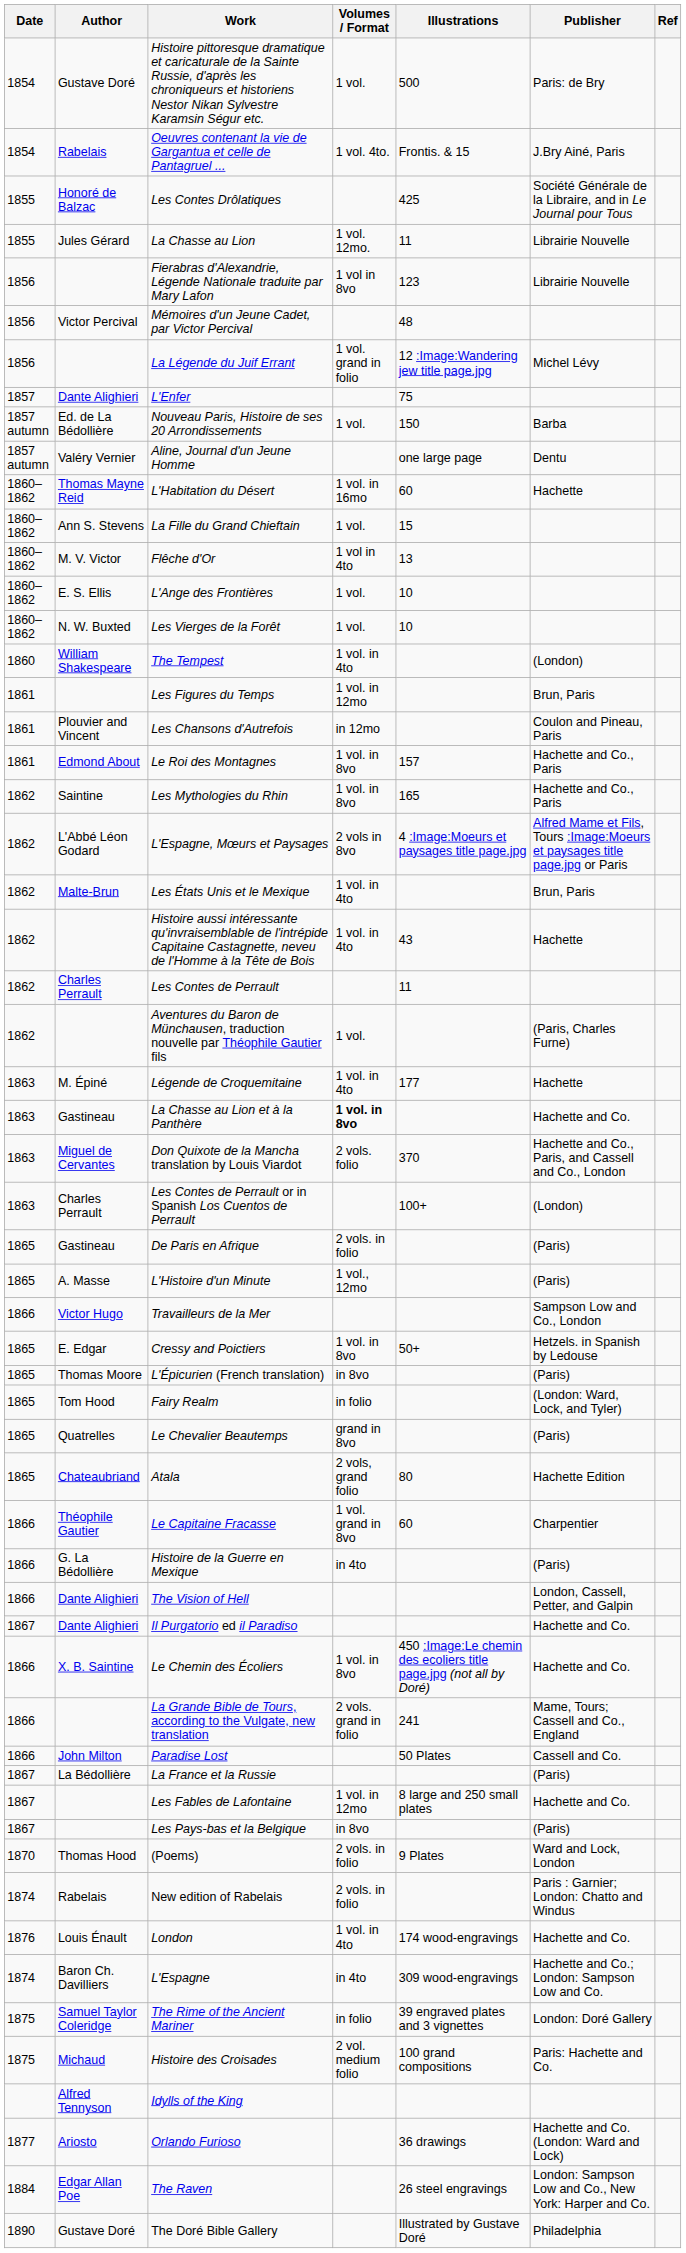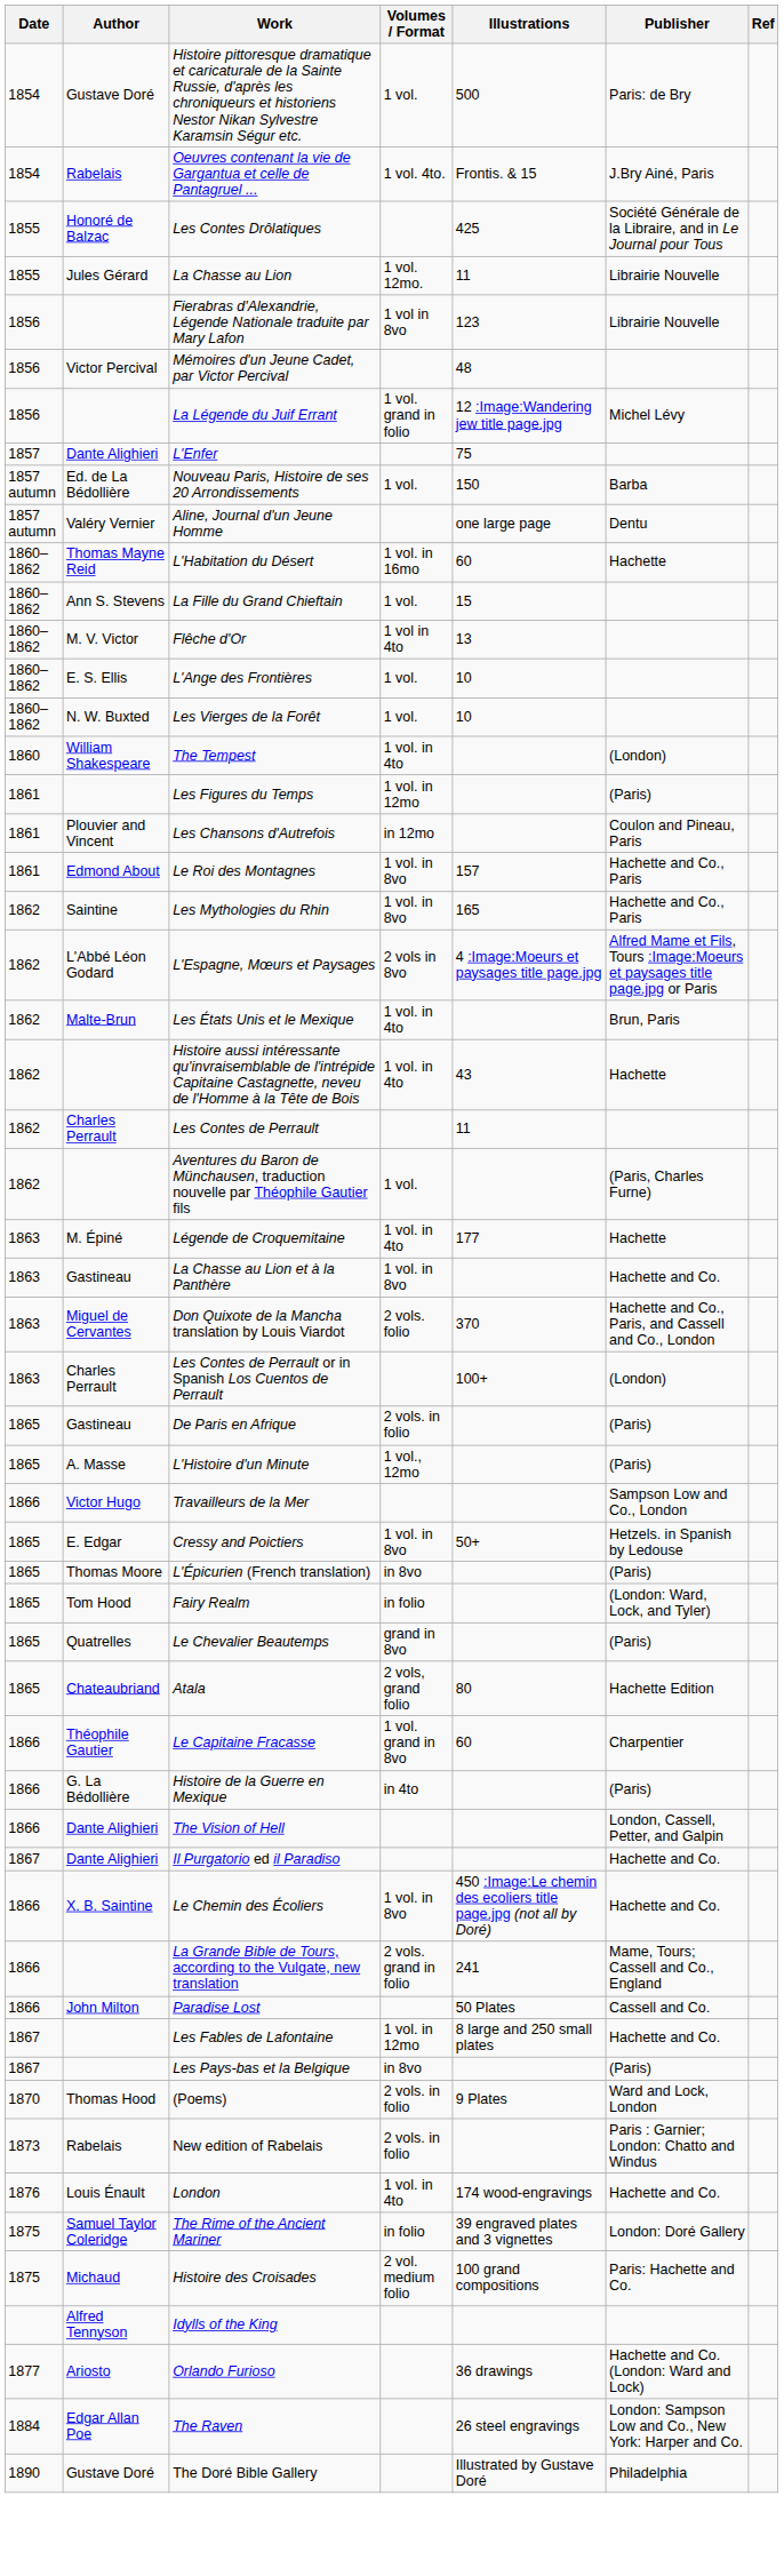Les Figures du Temps | Publisher: Brun, Paris -> (Paris)
La Chasse au Lion et à la Panthère | Volumes / Format: bold -> normal
- row: 1867 | La Bédollière | La France et la Russie | (Paris)
New edition of Rabelais | Date: 1874 -> 1873
- row: 1874 | Baron Ch. Davilliers | L'Espagne | in 4to | 309 wood-engravings | Hachette and Co.; London: Sampson Low and Co.
